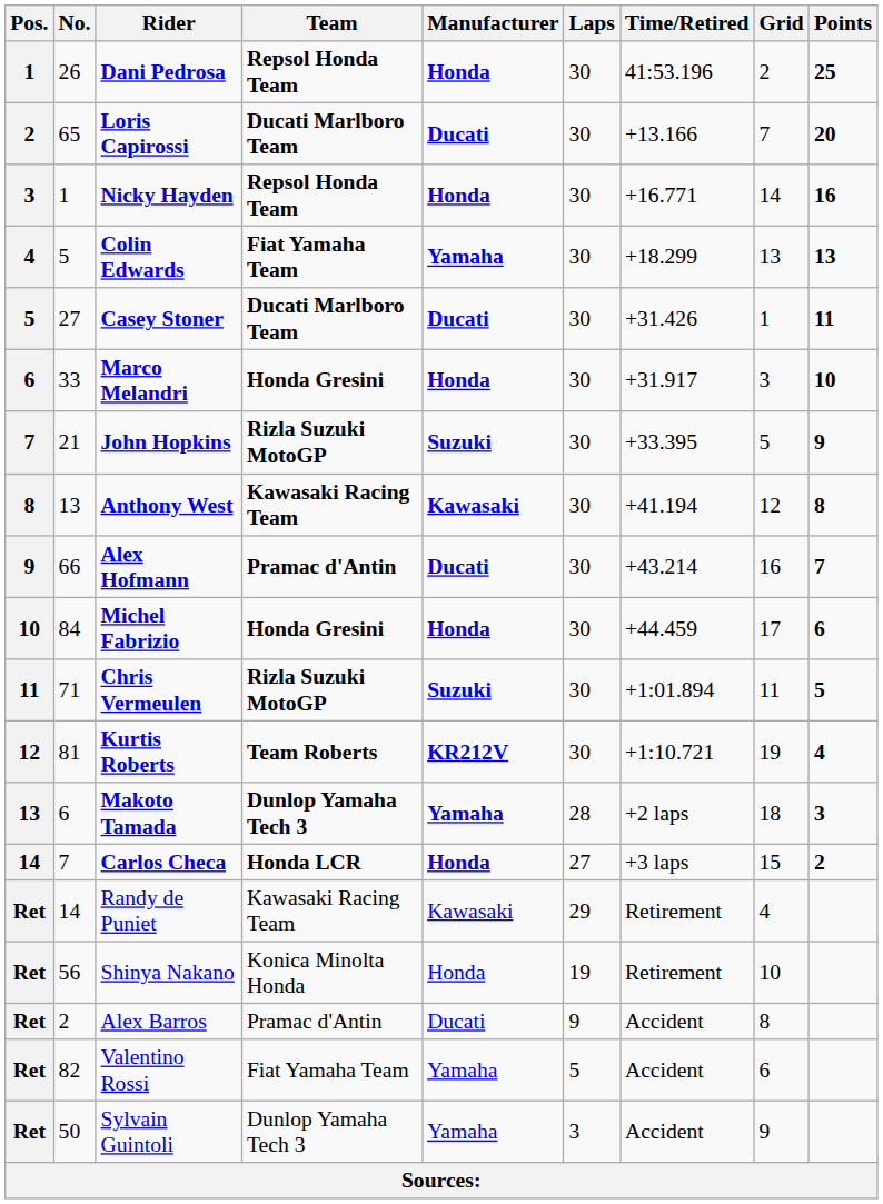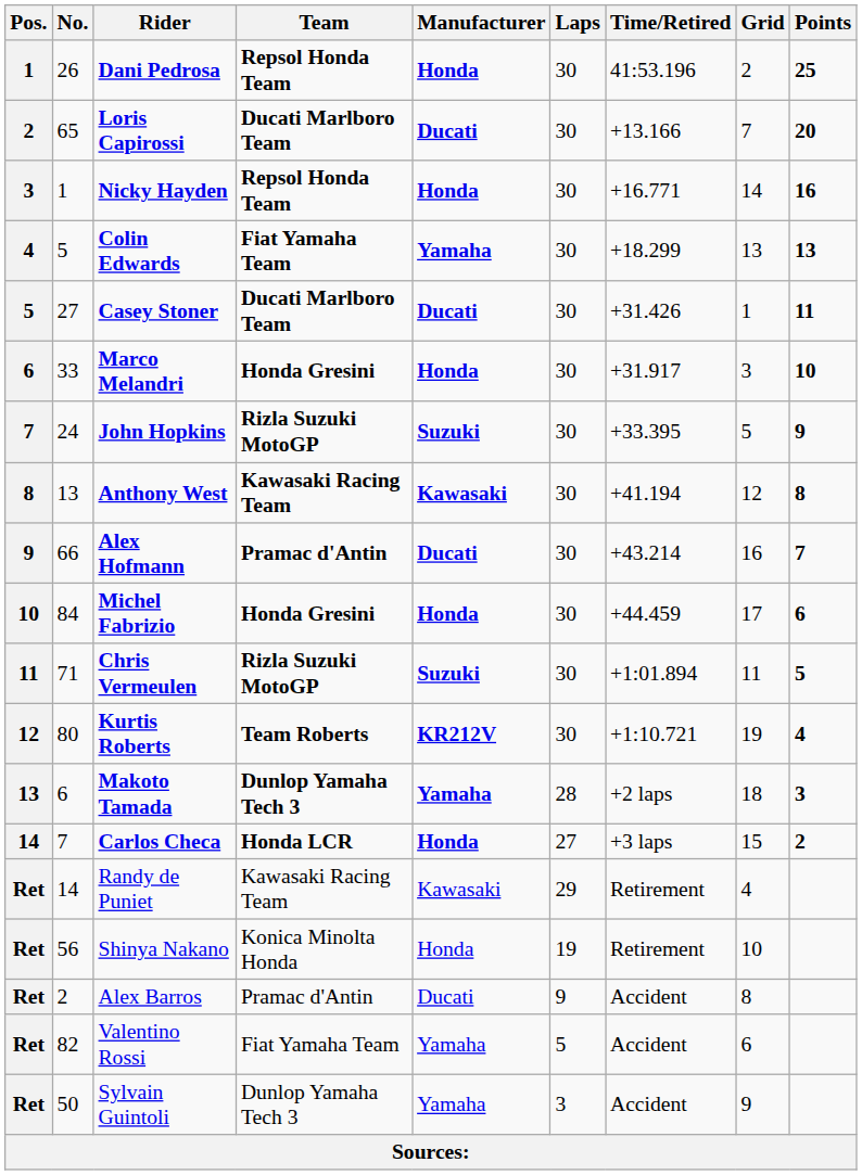John Hopkins | No.: 21 -> 24
Kurtis Roberts | No.: 81 -> 80
